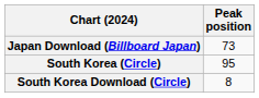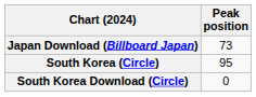South Korea Download (Circle) | Peak position: 8 -> 0
